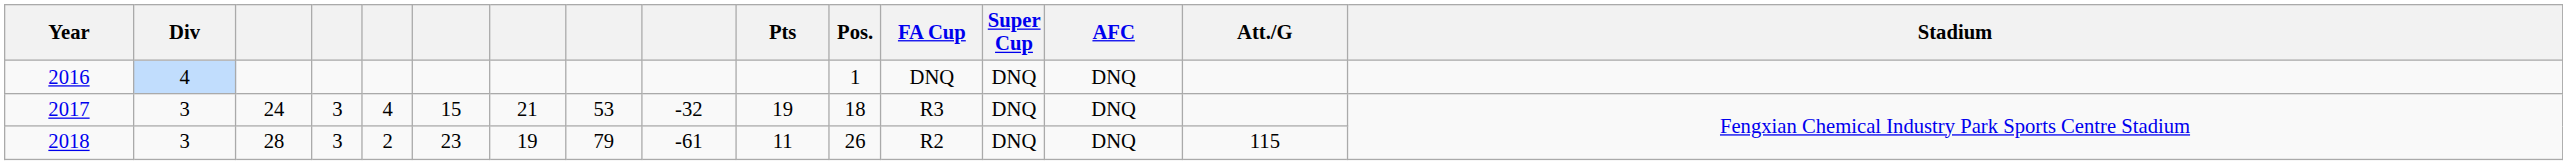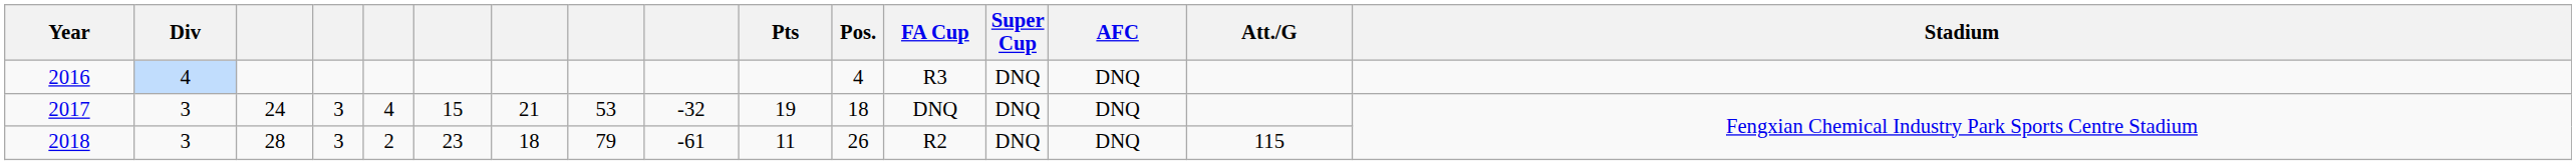2016 | Pos.: 1 -> 4
2016 | FA Cup: DNQ -> R3
2017 | FA Cup: R3 -> DNQ
2018 | column 7: 19 -> 18
